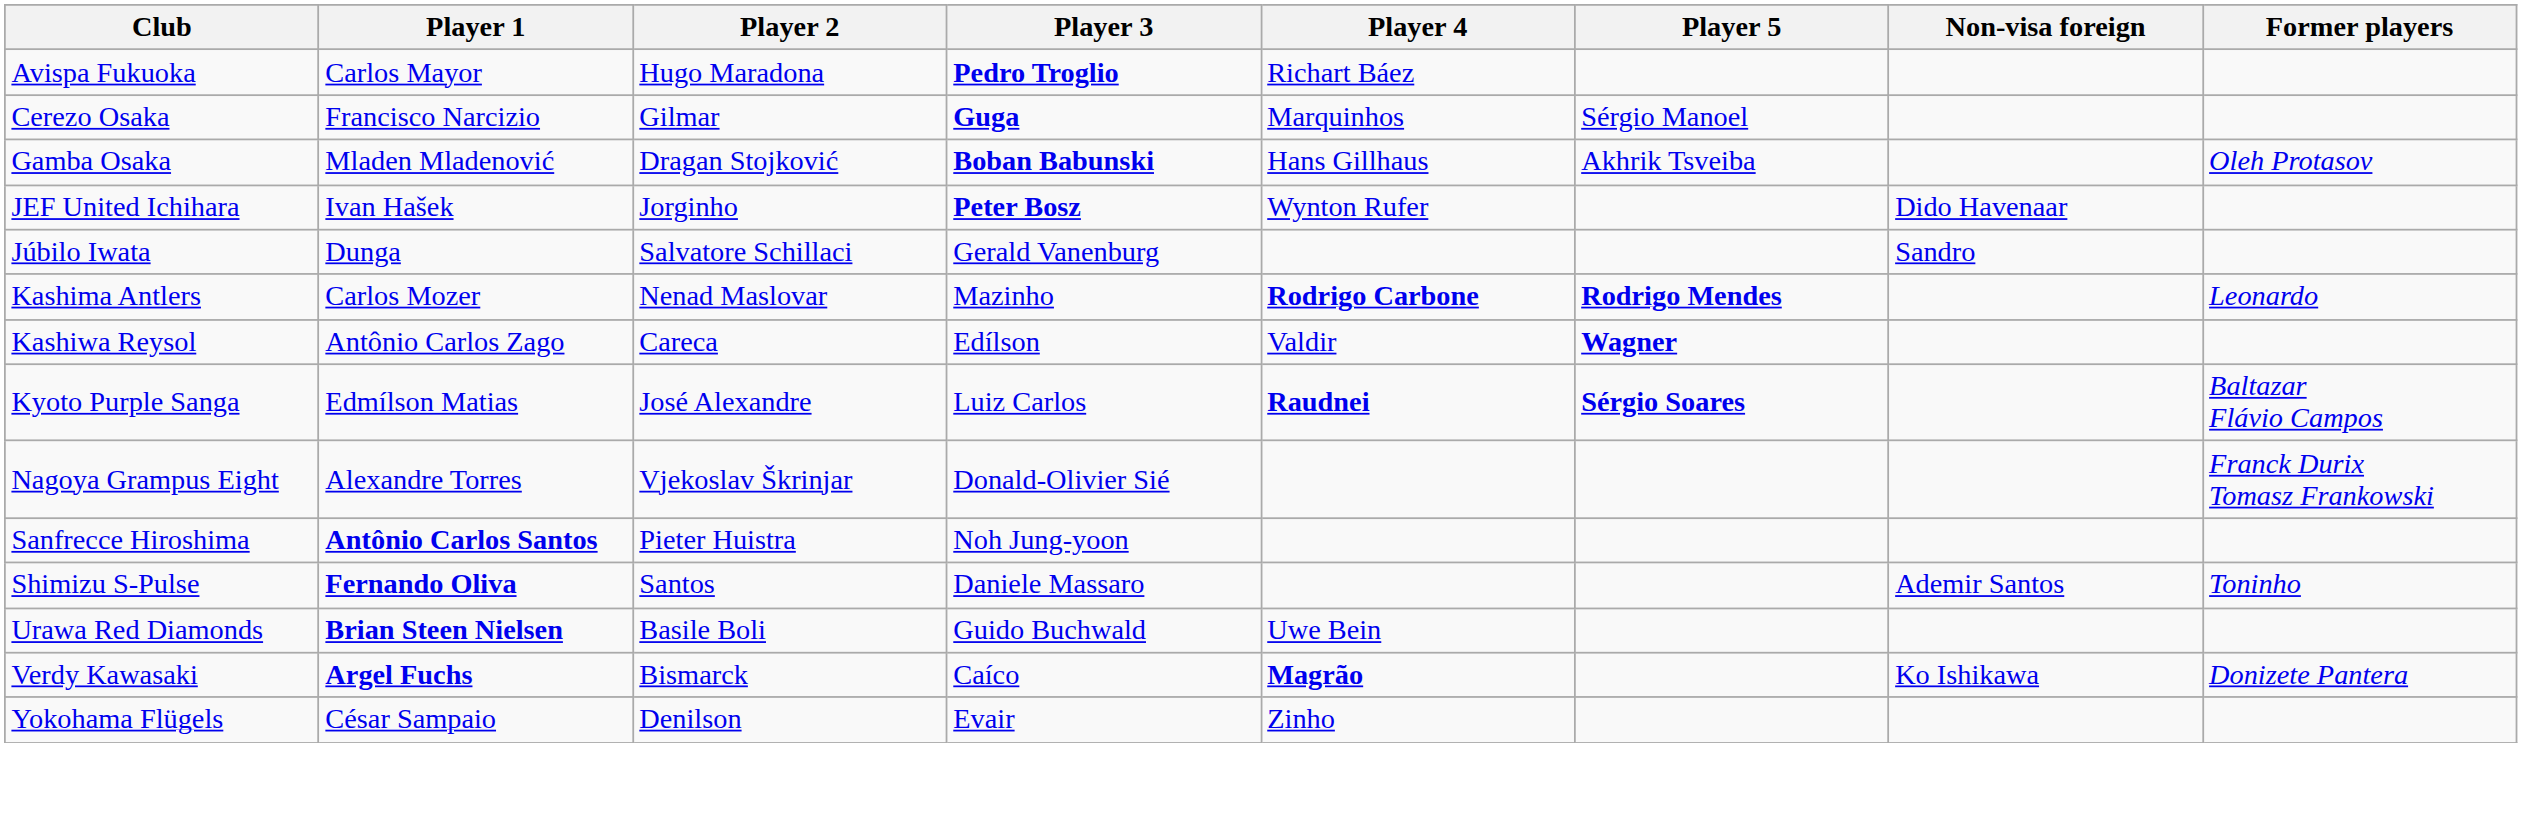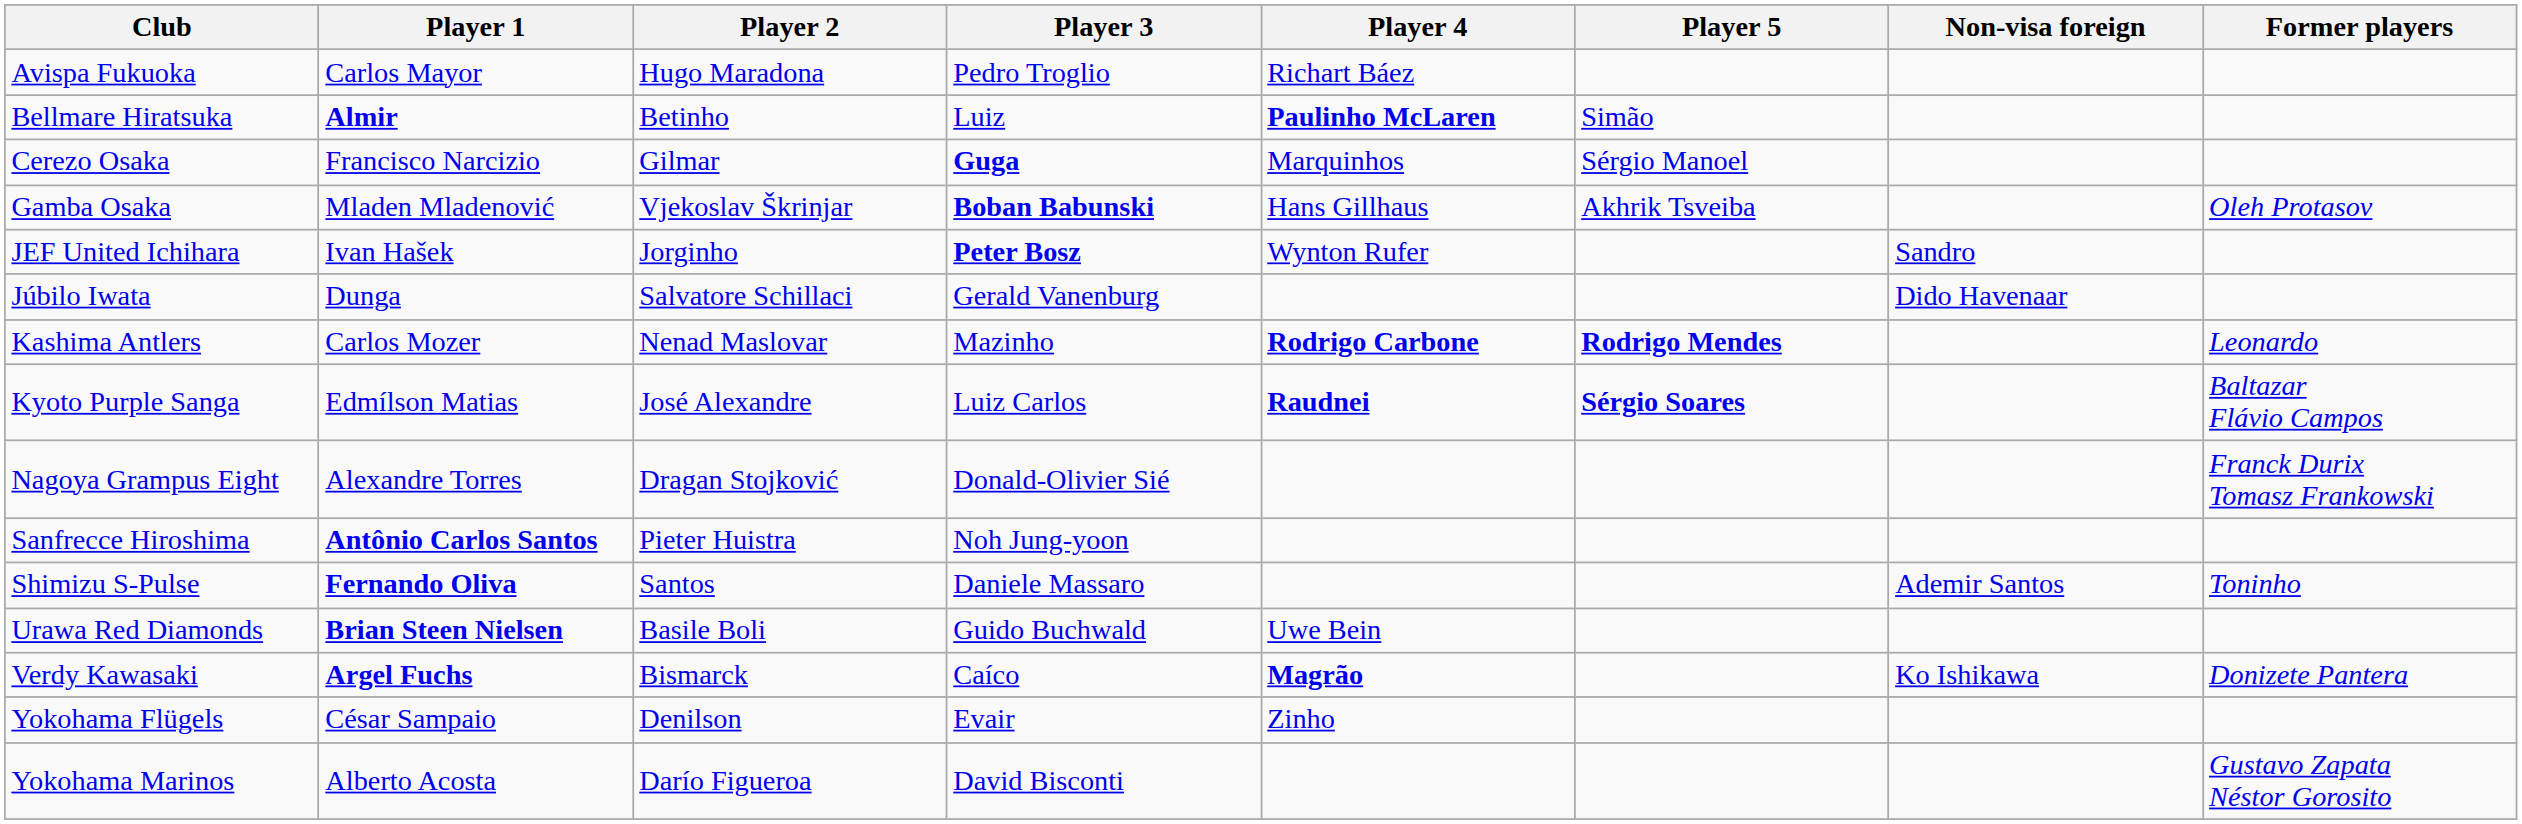Avispa Fukuoka | Player 3: bold -> normal
+ row: Bellmare Hiratsuka | Almir | Betinho | Luiz | Paulinho McLaren | Simão
Gamba Osaka | Player 2: Dragan Stojković -> Vjekoslav Škrinjar
JEF United Ichihara | Non-visa foreign: Dido Havenaar -> Sandro
Júbilo Iwata | Non-visa foreign: Sandro -> Dido Havenaar
- row: Kashiwa Reysol | Antônio Carlos Zago | Careca | Edílson | Valdir | Wagner
Nagoya Grampus Eight | Player 2: Vjekoslav Škrinjar -> Dragan Stojković
+ row: Yokohama Marinos | Alberto Acosta | Darío Figueroa | David Bisconti | Gustavo Zapata Néstor Gorosito
